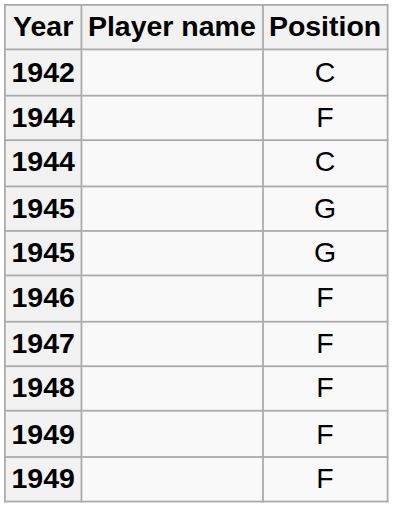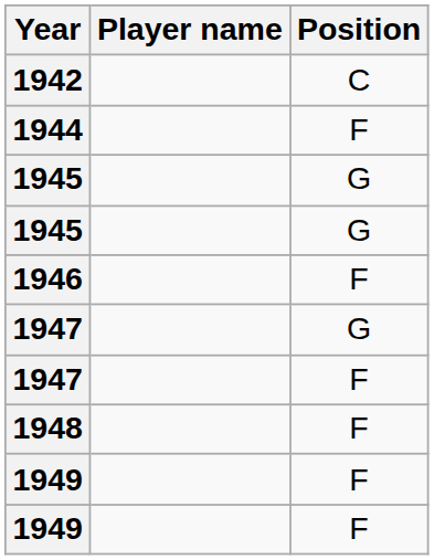- row: 1944 | C
+ row: 1947 | G
